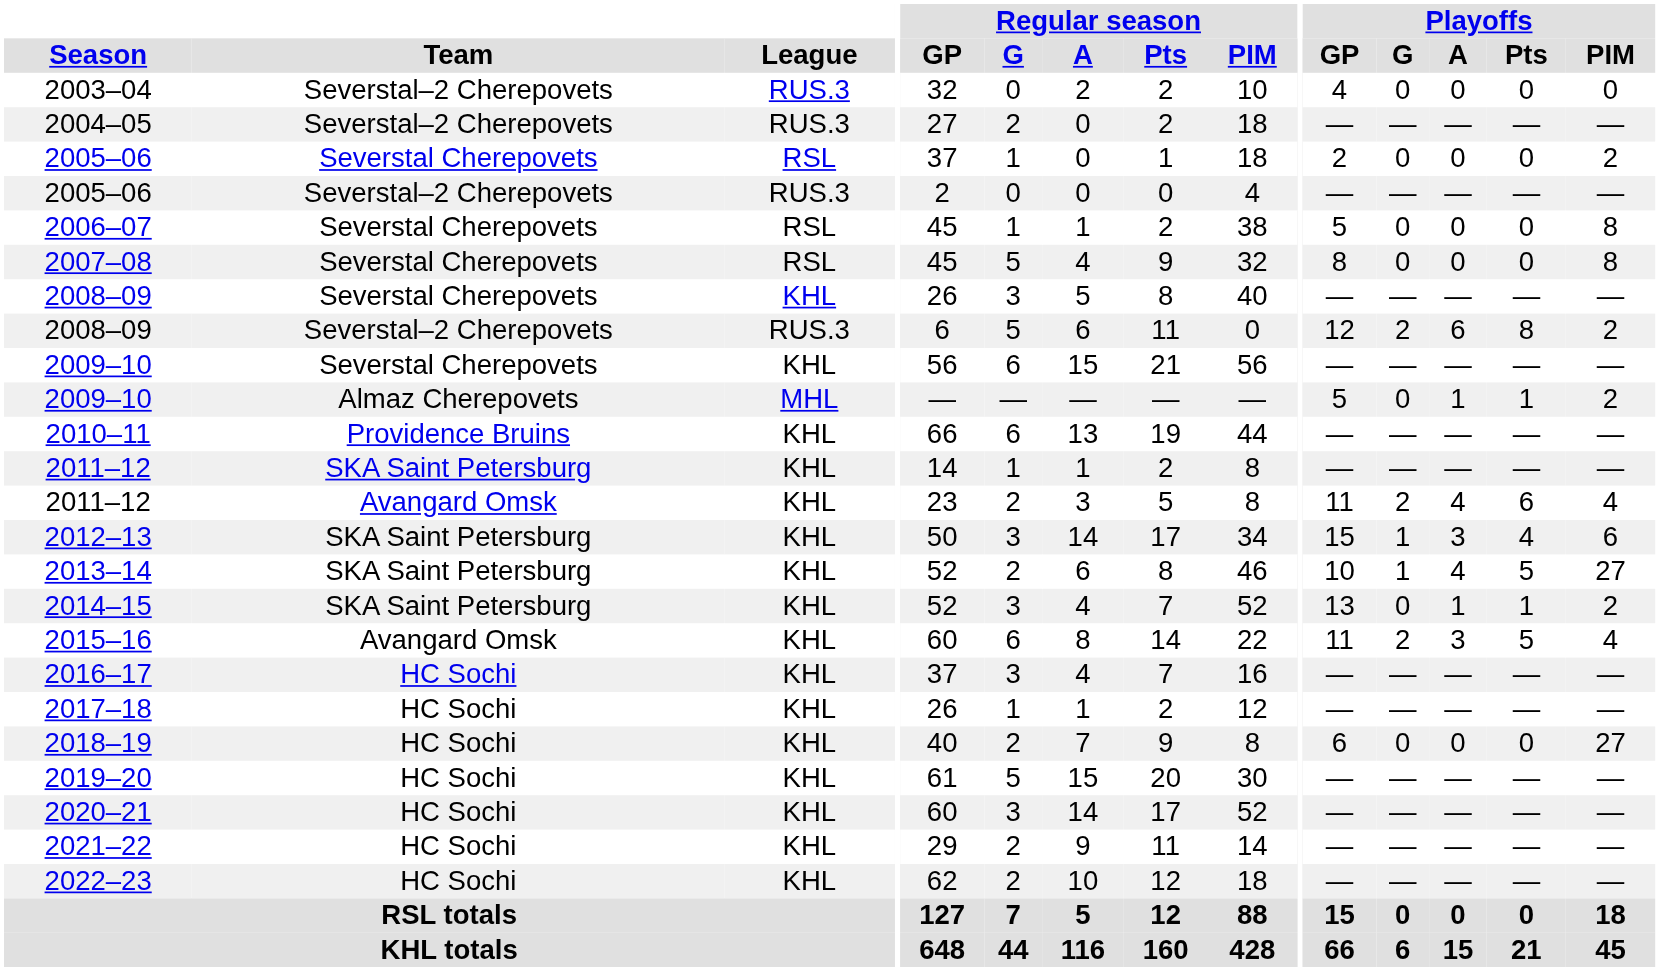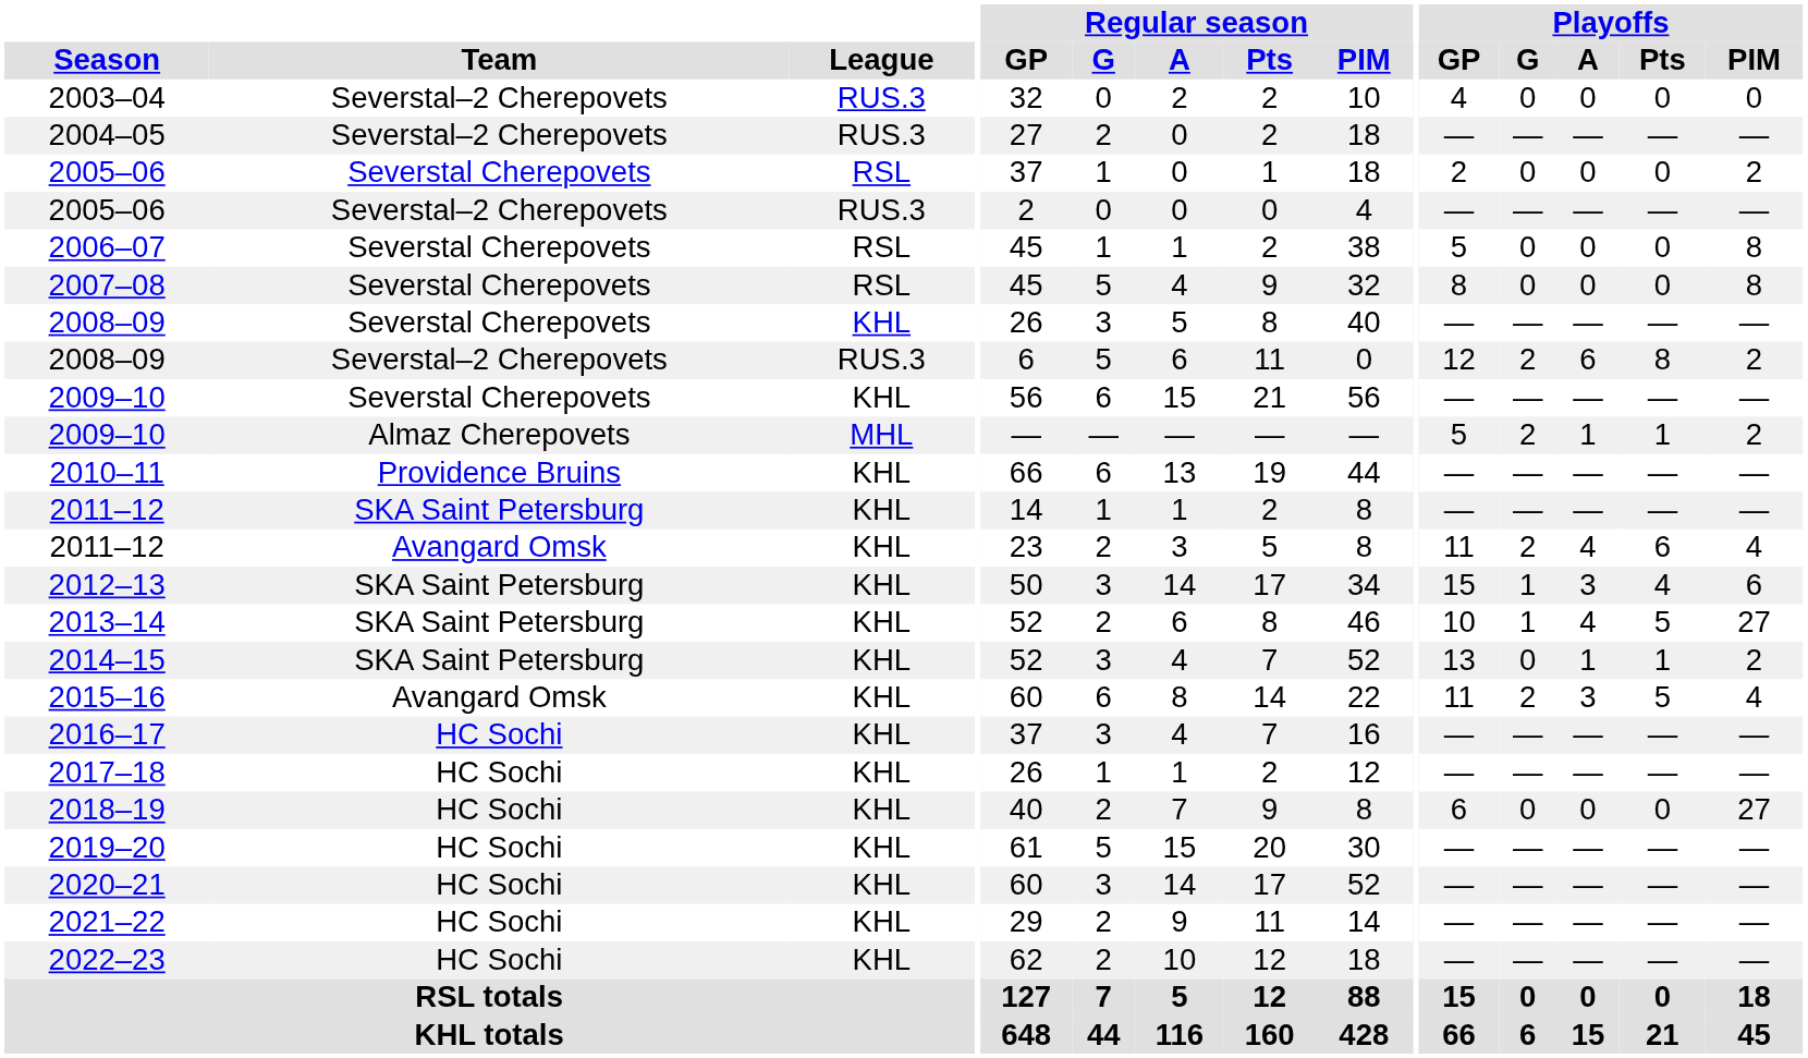2009–10 / Almaz Cherepovets | Playoffs / G: 0 -> 2
